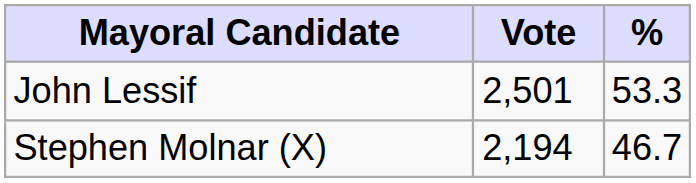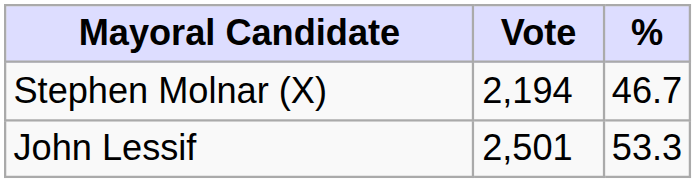rows swapped: John Lessif <-> Stephen Molnar (X)
